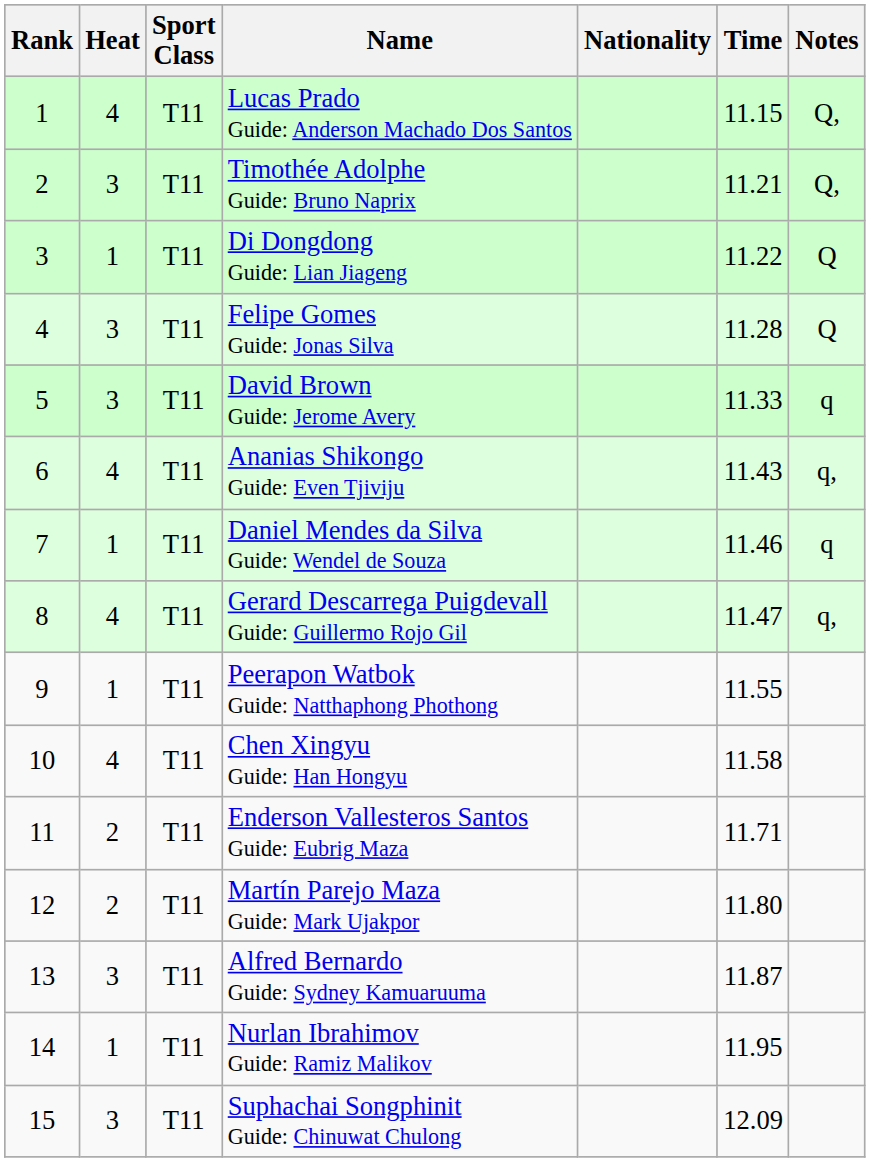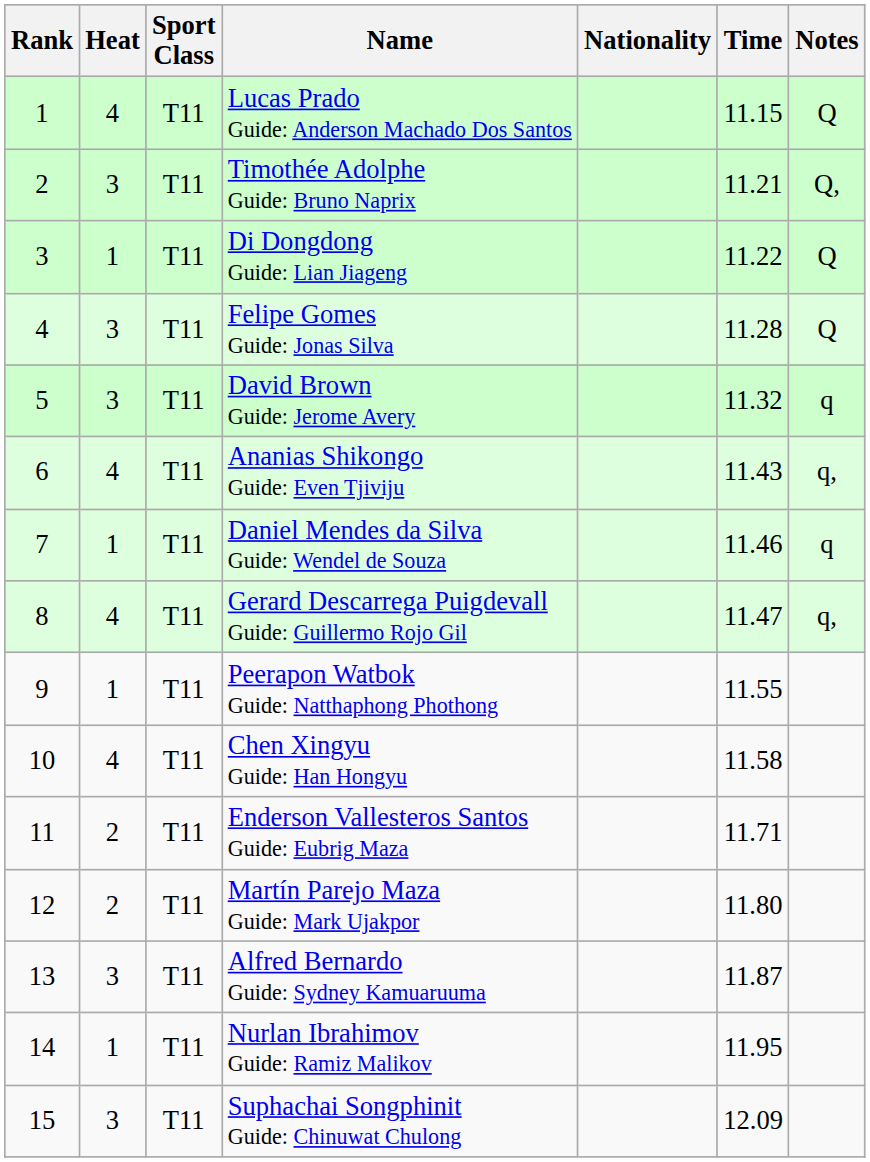Lucas Prado Guide: Anderson Machado Dos Santos | Notes: Q, -> Q
David Brown Guide: Jerome Avery | Time: 11.33 -> 11.32
